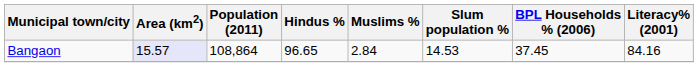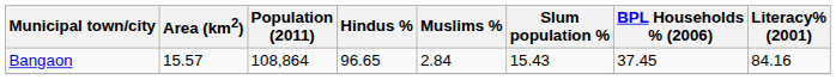Bangaon | Area (km2): lavender background -> no background
Bangaon | Slum population %: 14.53 -> 15.43
